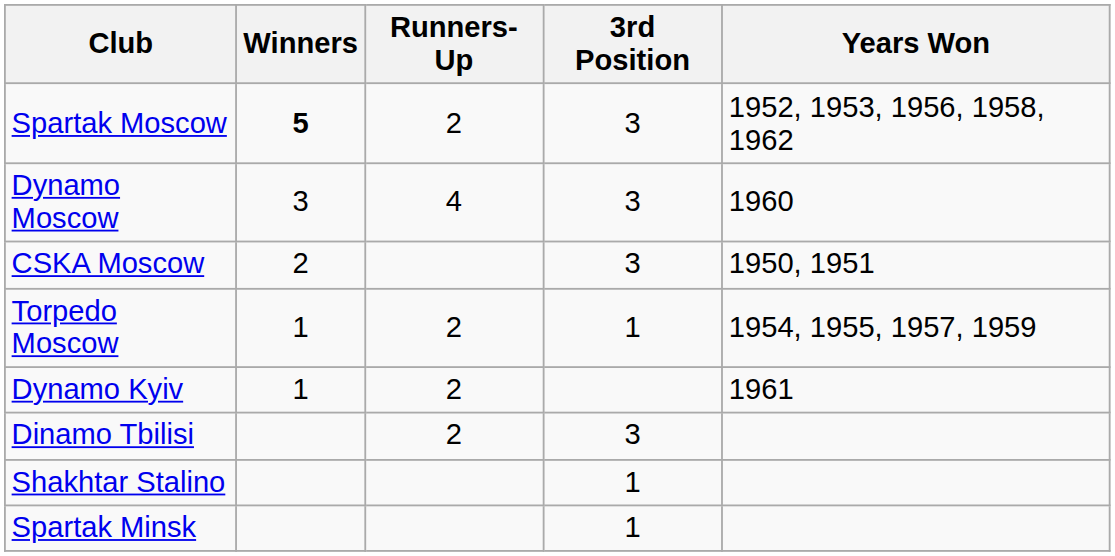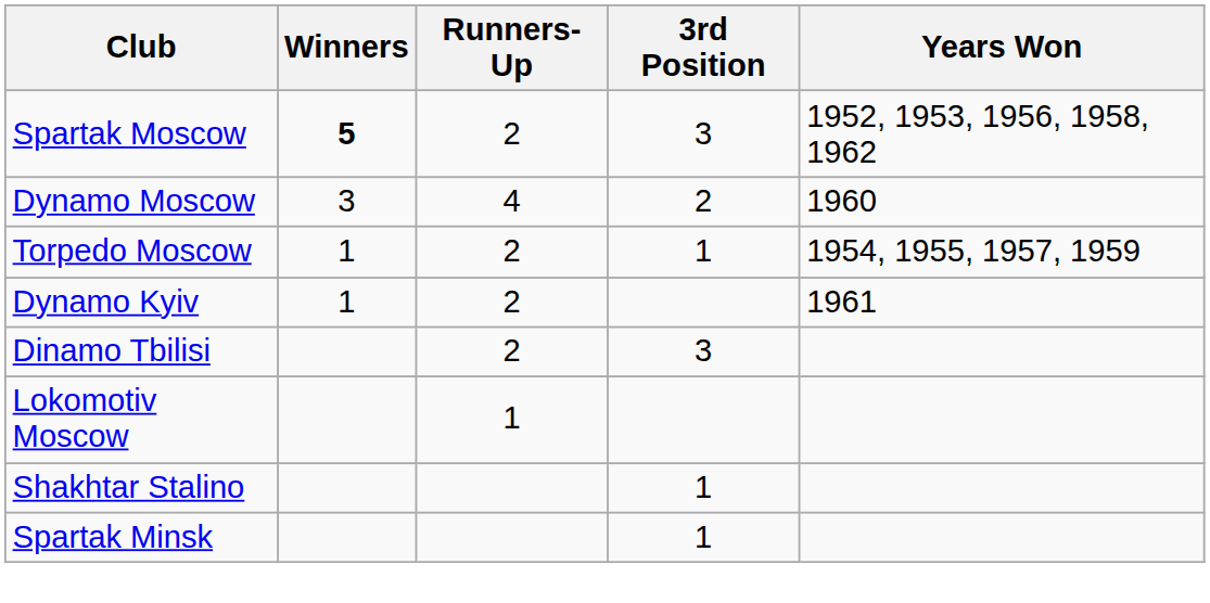Dynamo Moscow | 3rd Position: 3 -> 2
- row: CSKA Moscow | 2 | 3 | 1950, 1951
+ row: Lokomotiv Moscow | 1
